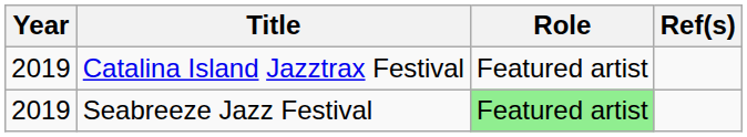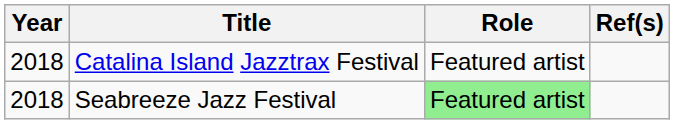Catalina Island Jazztrax Festival | Year: 2019 -> 2018
Seabreeze Jazz Festival | Year: 2019 -> 2018
